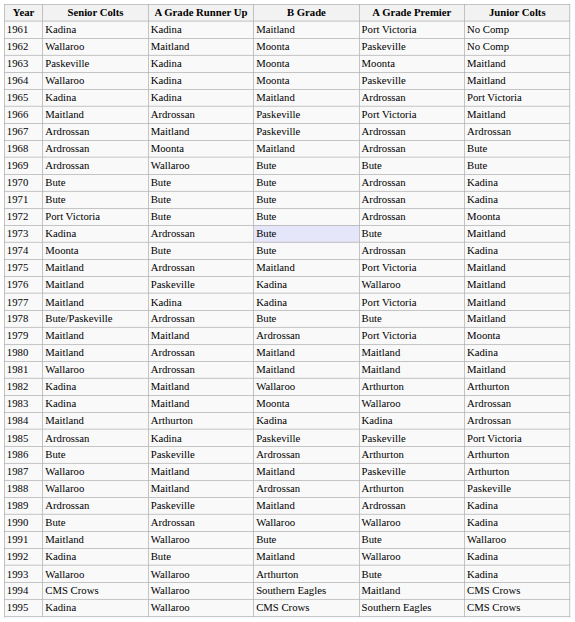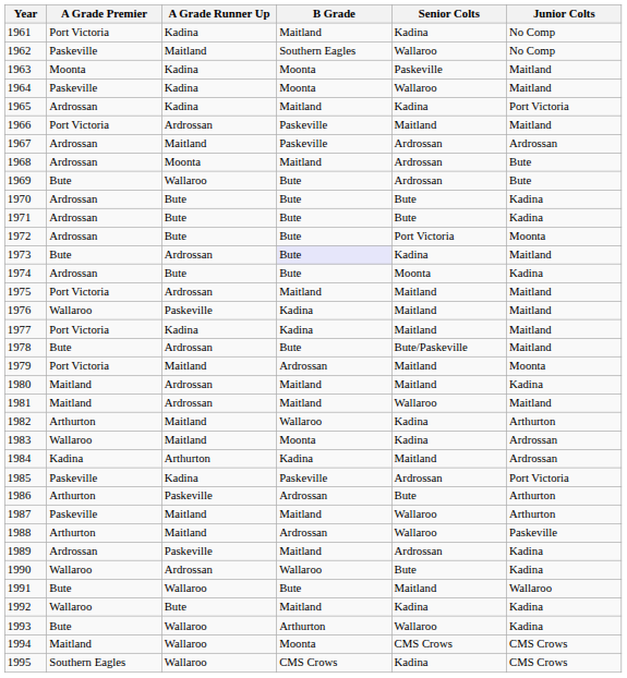columns swapped: A Grade Premier <-> Senior Colts
1962 | B Grade: Moonta -> Southern Eagles
1994 | B Grade: Southern Eagles -> Moonta
